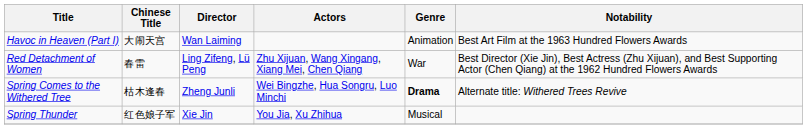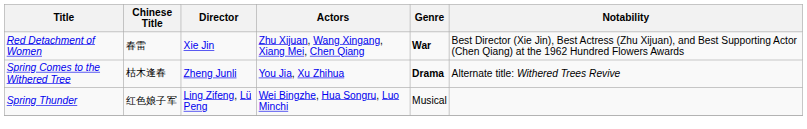- row: Havoc in Heaven (Part I) | 大闹天宫 | Wan Laiming | Animation | Best Art Film at the 1963 Hundred Flowers Awards
Red Detachment of Women | Director: Ling Zifeng, Lü Peng -> Xie Jin
Red Detachment of Women | Genre: normal -> bold
Spring Comes to the Withered Tree | Actors: Wei Bingzhe, Hua Songru, Luo Minchi -> You Jia, Xu Zhihua
Spring Thunder | Director: Xie Jin -> Ling Zifeng, Lü Peng
Spring Thunder | Actors: You Jia, Xu Zhihua -> Wei Bingzhe, Hua Songru, Luo Minchi
